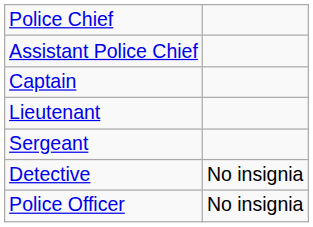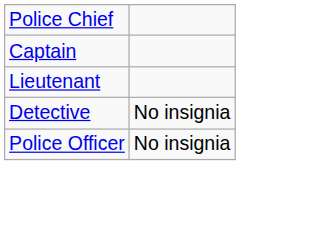- row: Assistant Police Chief
- row: Sergeant
